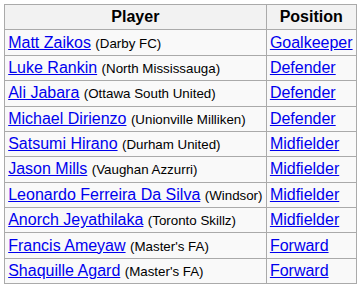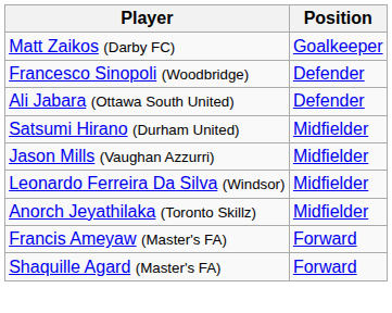+ row: Francesco Sinopoli (Woodbridge) | Defender
- row: Luke Rankin (North Mississauga) | Defender
- row: Michael Dirienzo (Unionville Milliken) | Defender
